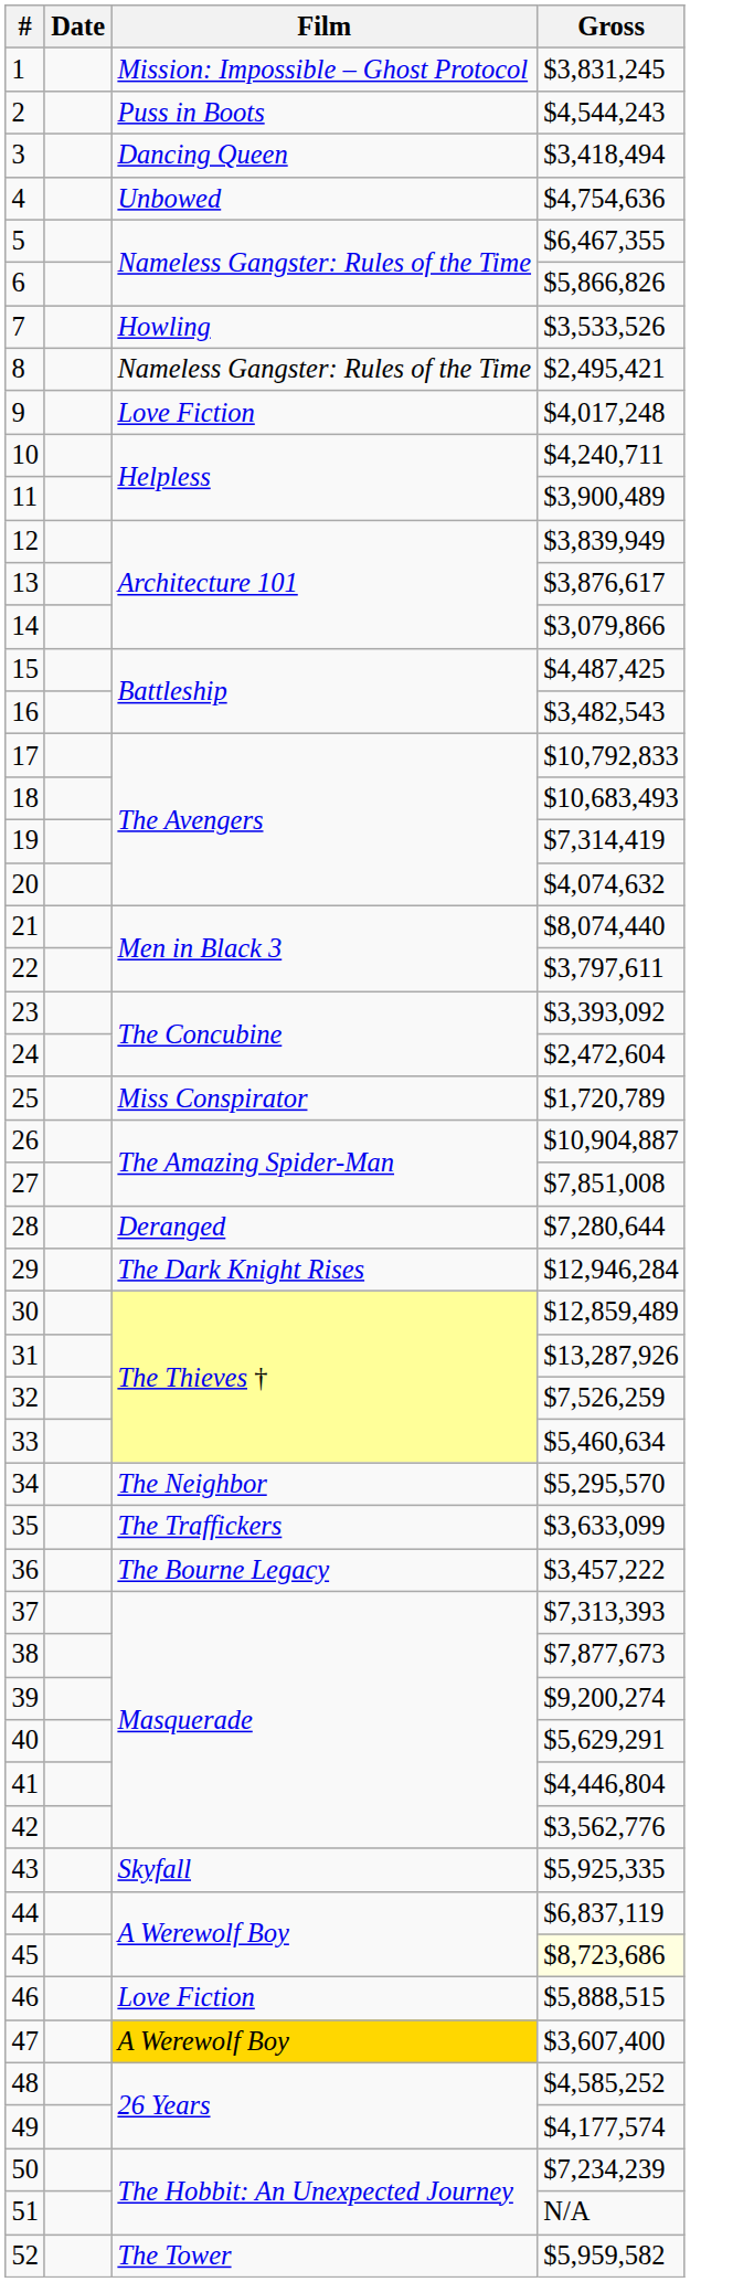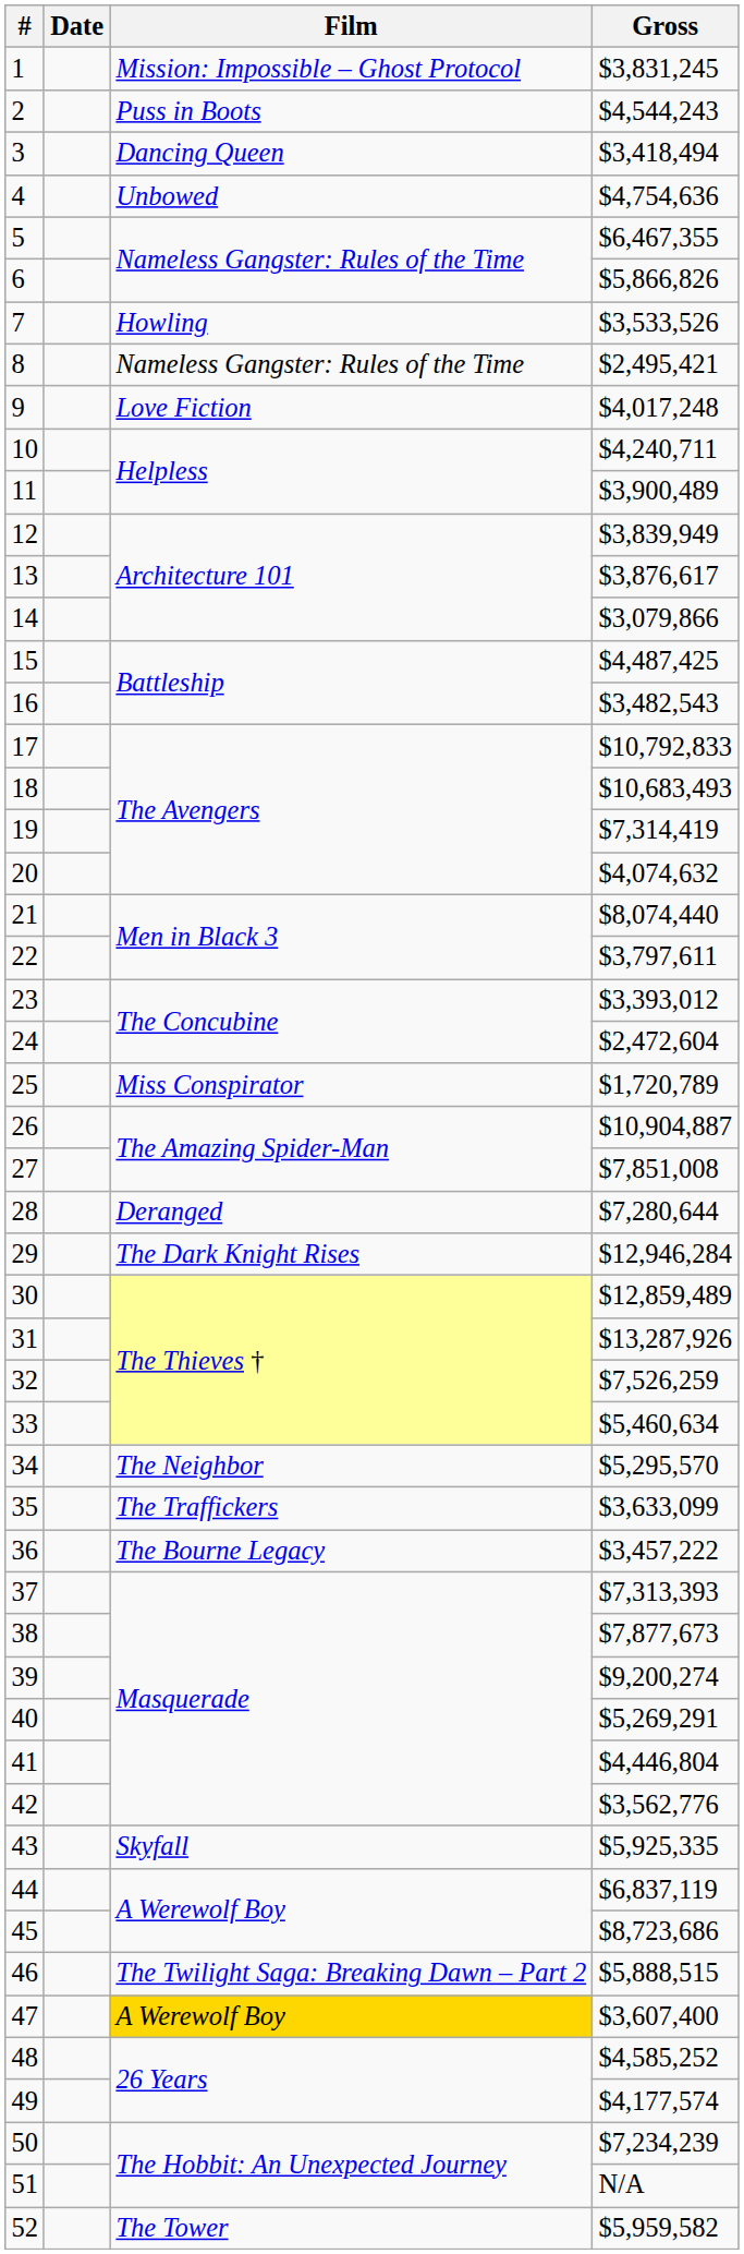23 | Gross: $3,393,092 -> $3,393,012
40 | Gross: $5,629,291 -> $5,269,291
45 | Gross: lightyellow background -> no background
46 | Film: Love Fiction -> The Twilight Saga: Breaking Dawn – Part 2
